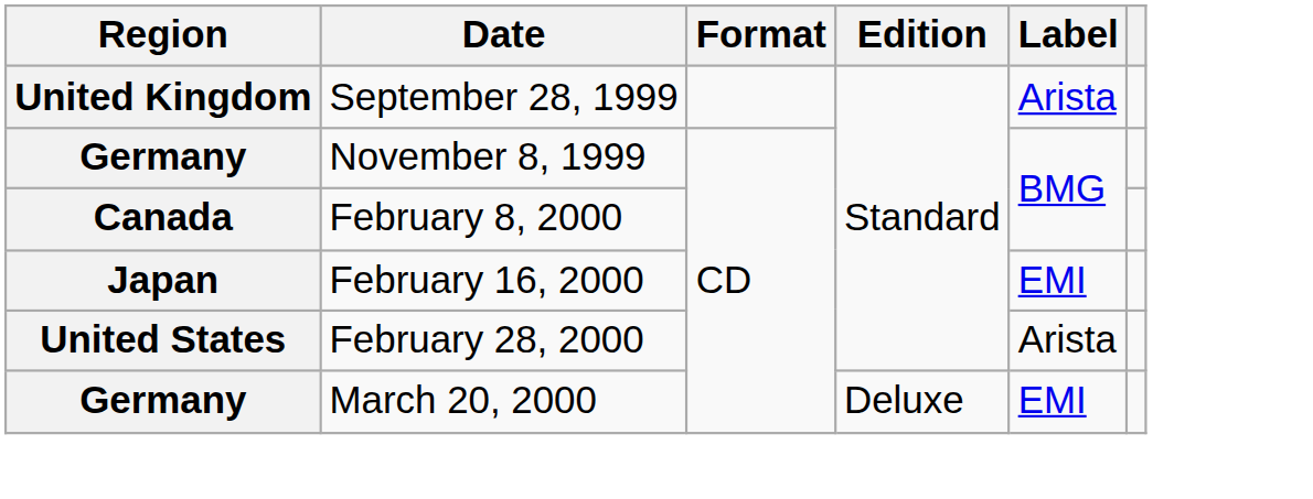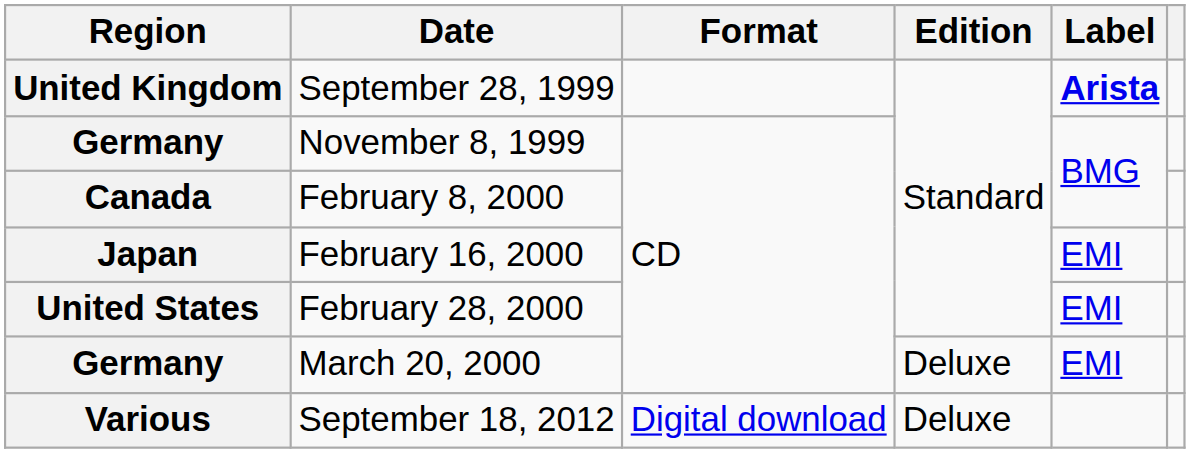September 28, 1999 | Label: normal -> bold
February 28, 2000 | Label: Arista -> EMI
+ row: Various | September 18, 2012 | Digital download | Deluxe
